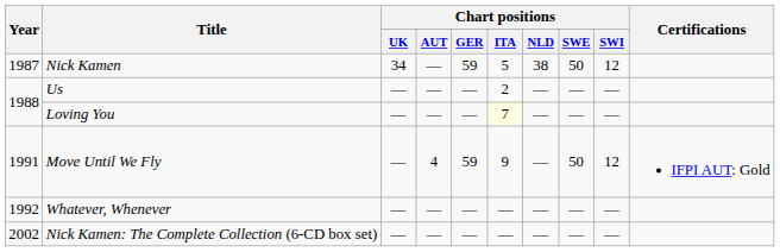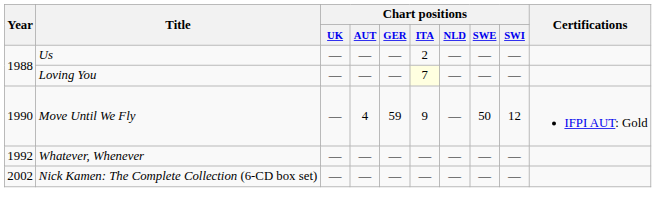- row: 1987 | Nick Kamen | 34 | — | 59 | 5 | 38 | 50 | 12
Move Until We Fly | Year: 1991 -> 1990
